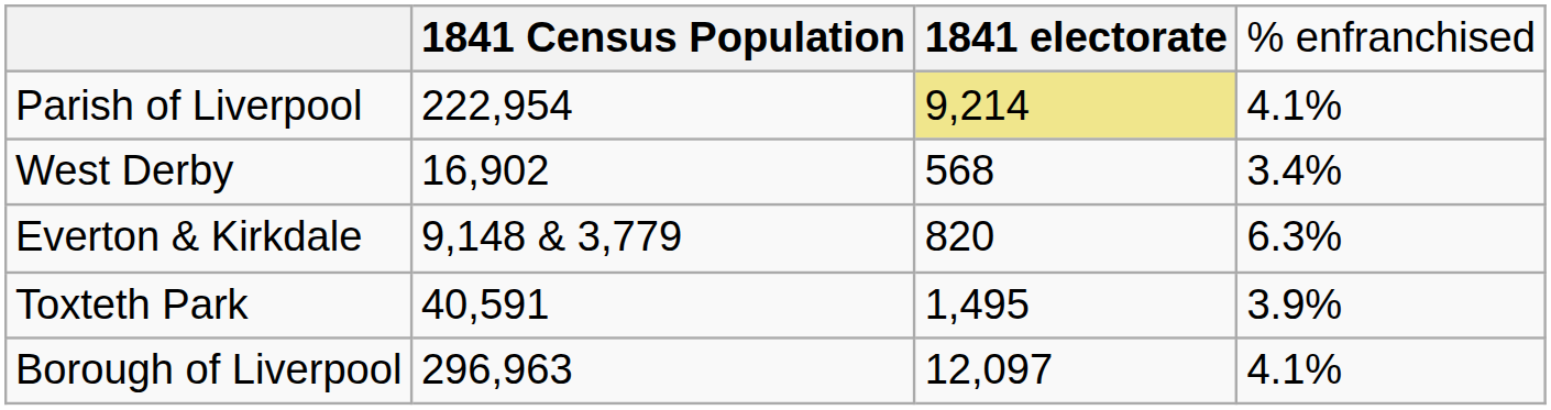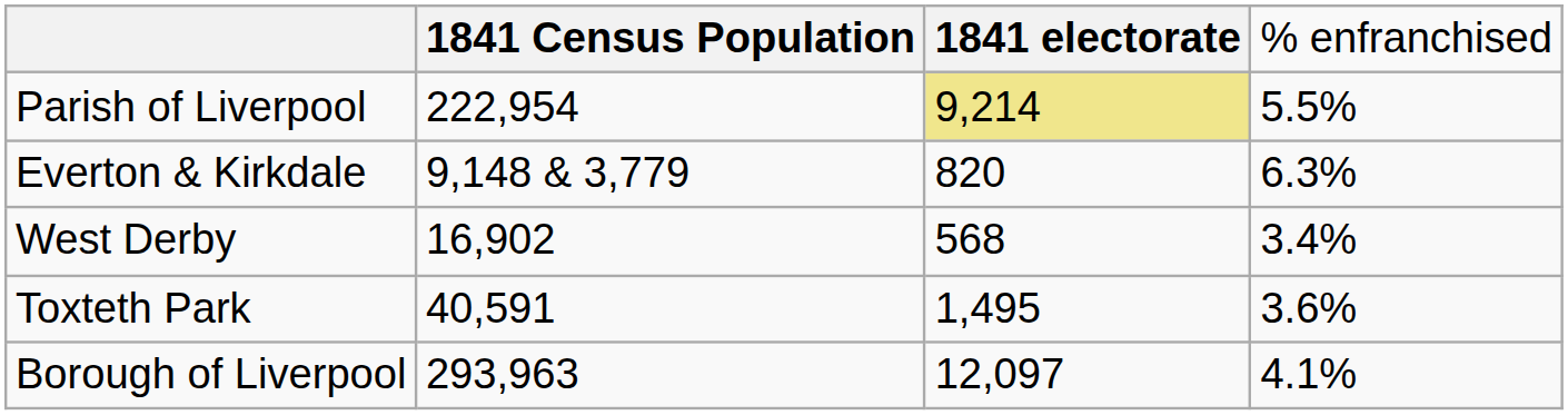Parish of Liverpool | column 4: 4.1% -> 5.5%
rows swapped: Everton & Kirkdale <-> West Derby
Toxteth Park | column 4: 3.9% -> 3.6%
Borough of Liverpool | column 2: 296,963 -> 293,963
